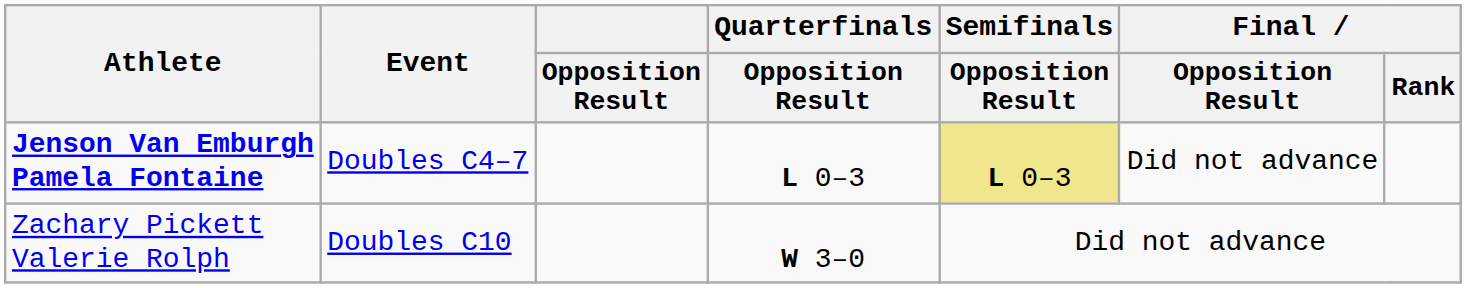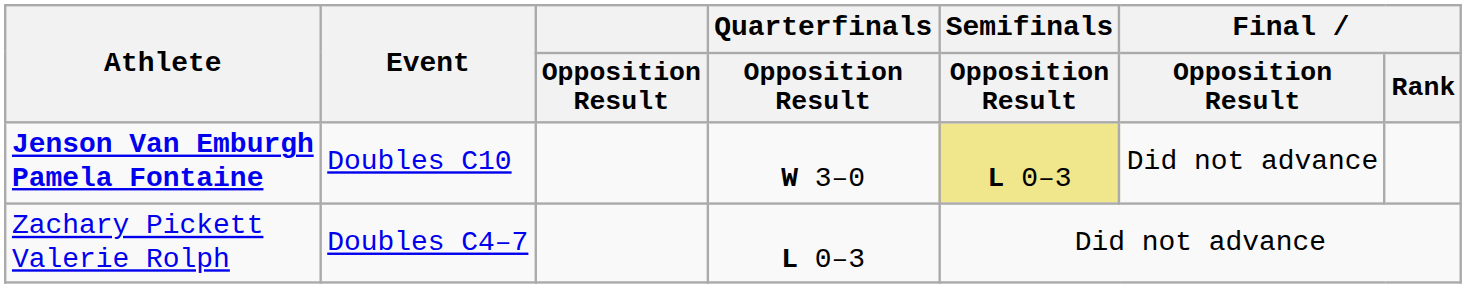Jenson Van Emburgh Pamela Fontaine | Event: Doubles C4–7 -> Doubles C10
Jenson Van Emburgh Pamela Fontaine | Quarterfinals / Opposition Result: L 0–3 -> W 3–0
Zachary Pickett Valerie Rolph | Event: Doubles C10 -> Doubles C4–7
Zachary Pickett Valerie Rolph | Quarterfinals / Opposition Result: W 3–0 -> L 0–3
